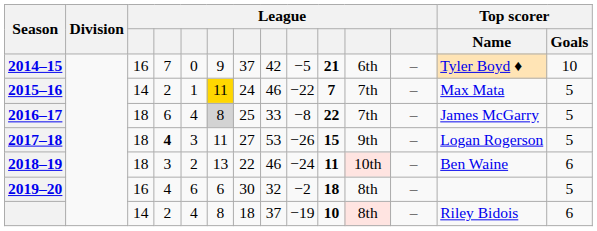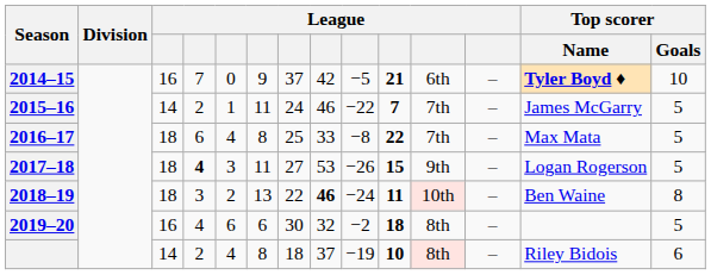2014–15 | Top scorer / Name: normal -> bold
2015–16 | column 6: gold background -> no background
2015–16 | Top scorer / Name: Max Mata -> James McGarry
2016–17 | column 6: lightgrey background -> no background
2016–17 | Top scorer / Name: James McGarry -> Max Mata
2018–19 | column 8: normal -> bold
2018–19 | Top scorer / Goals: 6 -> 8
